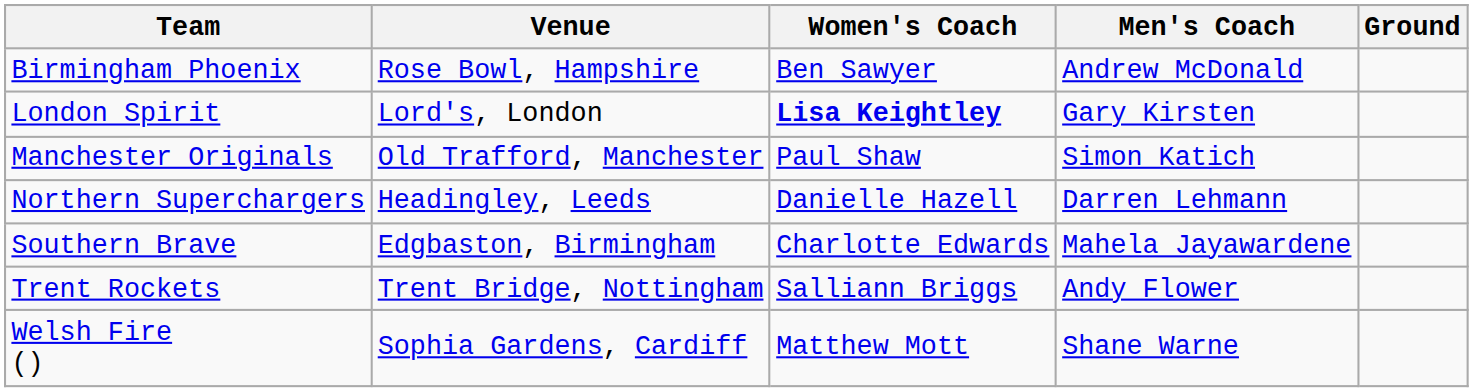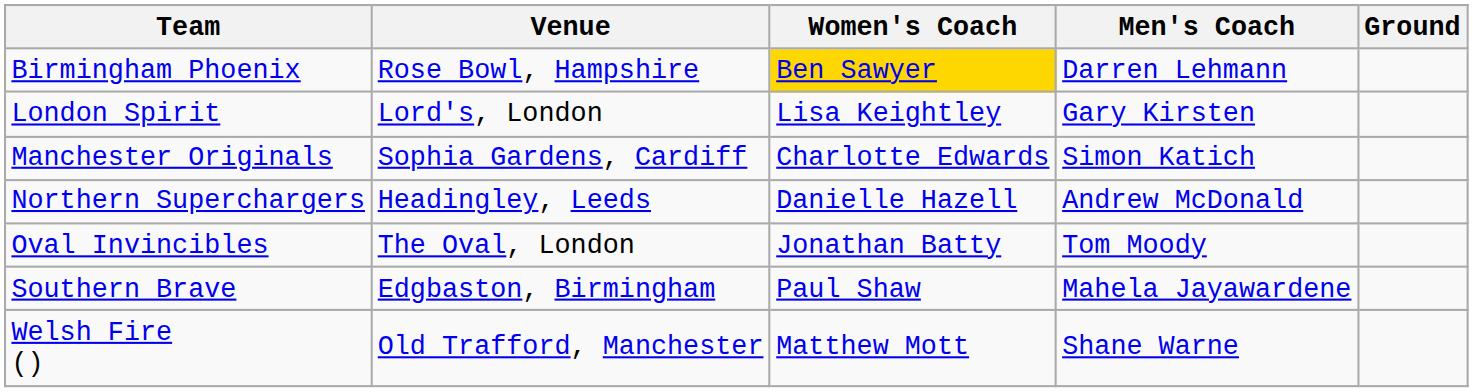Birmingham Phoenix | Women's Coach: no background -> gold background
Birmingham Phoenix | Men's Coach: Andrew McDonald -> Darren Lehmann
London Spirit | Women's Coach: bold -> normal
Manchester Originals | Venue: Old Trafford, Manchester -> Sophia Gardens, Cardiff
Manchester Originals | Women's Coach: Paul Shaw -> Charlotte Edwards
Northern Superchargers | Men's Coach: Darren Lehmann -> Andrew McDonald
+ row: Oval Invincibles | The Oval, London | Jonathan Batty | Tom Moody
Southern Brave | Women's Coach: Charlotte Edwards -> Paul Shaw
- row: Trent Rockets | Trent Bridge, Nottingham | Salliann Briggs | Andy Flower
Welsh Fire () | Venue: Sophia Gardens, Cardiff -> Old Trafford, Manchester
